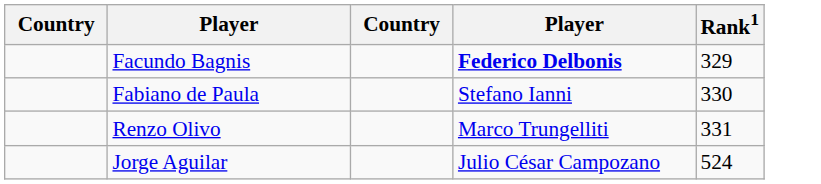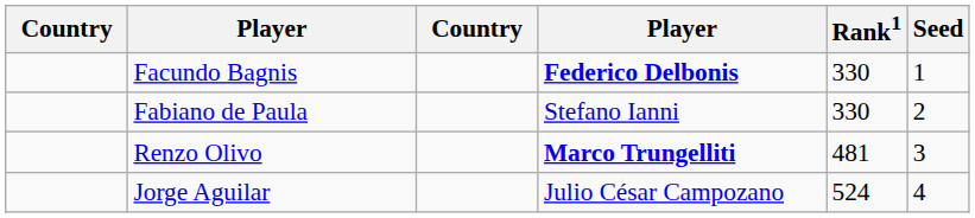+ column: Seed | 1 | 2 | 3 | 4
Facundo Bagnis | Rank1: 329 -> 330
Renzo Olivo | column 4: normal -> bold
Renzo Olivo | Rank1: 331 -> 481
